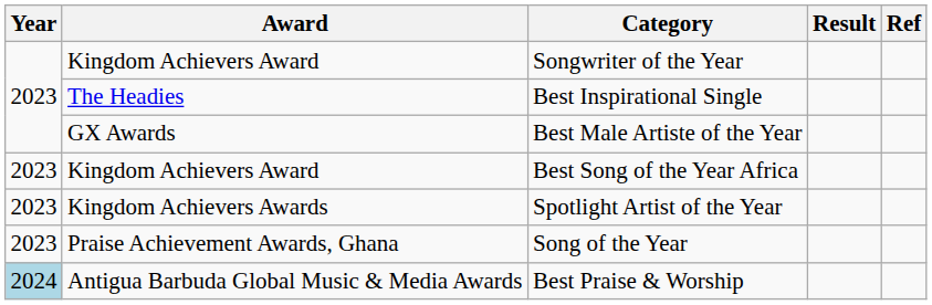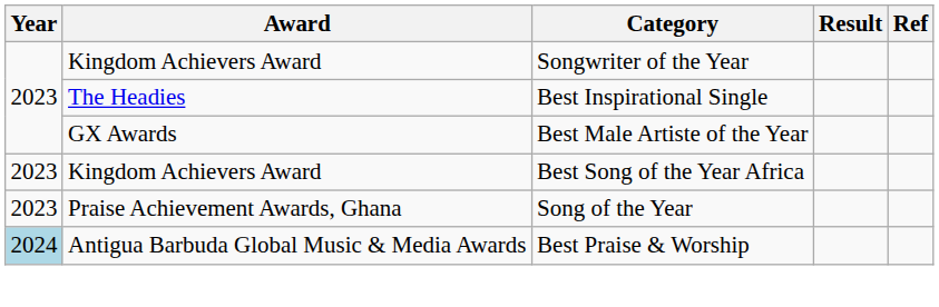- row: 2023 | Kingdom Achievers Awards | Spotlight Artist of the Year
